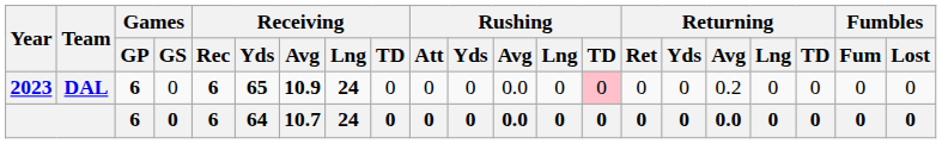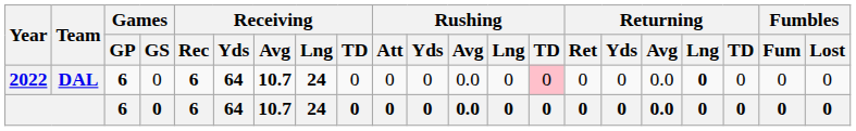DAL | Year: 2023 -> 2022
DAL | Receiving / Yds: 65 -> 64
DAL | Receiving / Avg: 10.9 -> 10.7
DAL | Returning / Avg: 0.2 -> 0.0
DAL | Returning / Lng: normal -> bold
